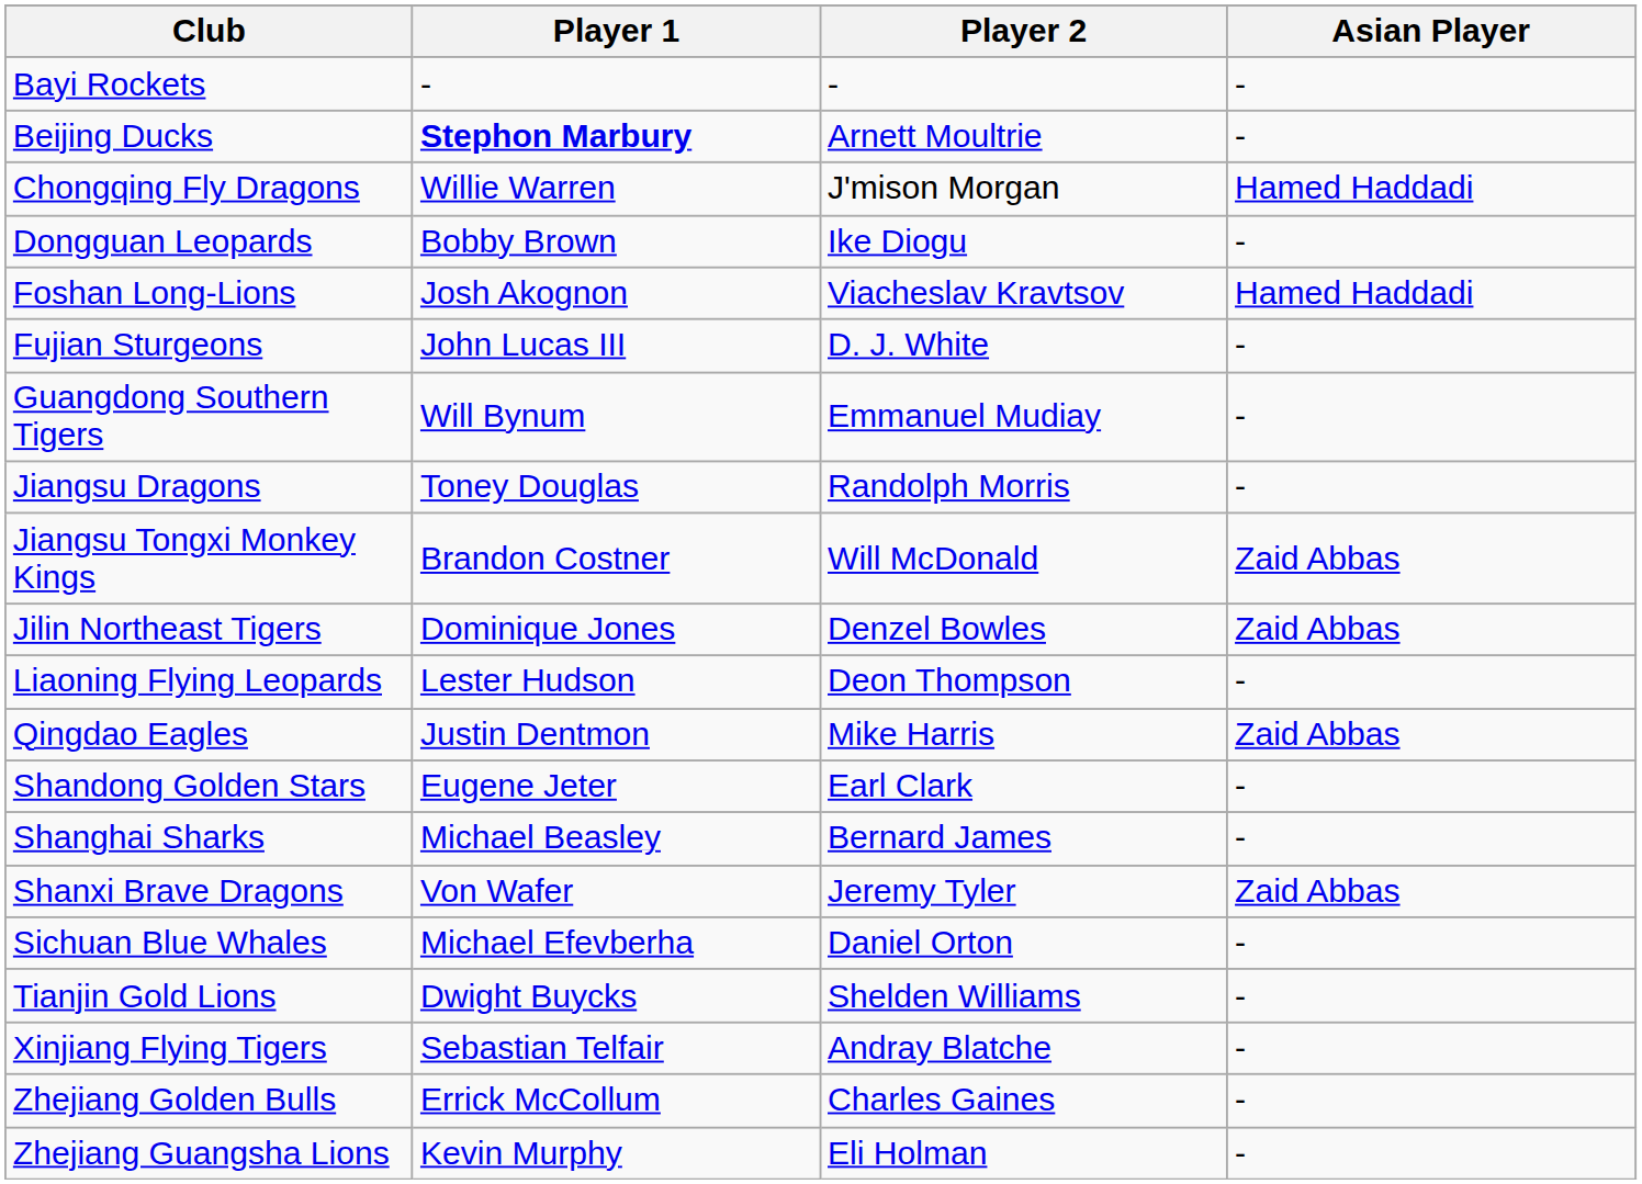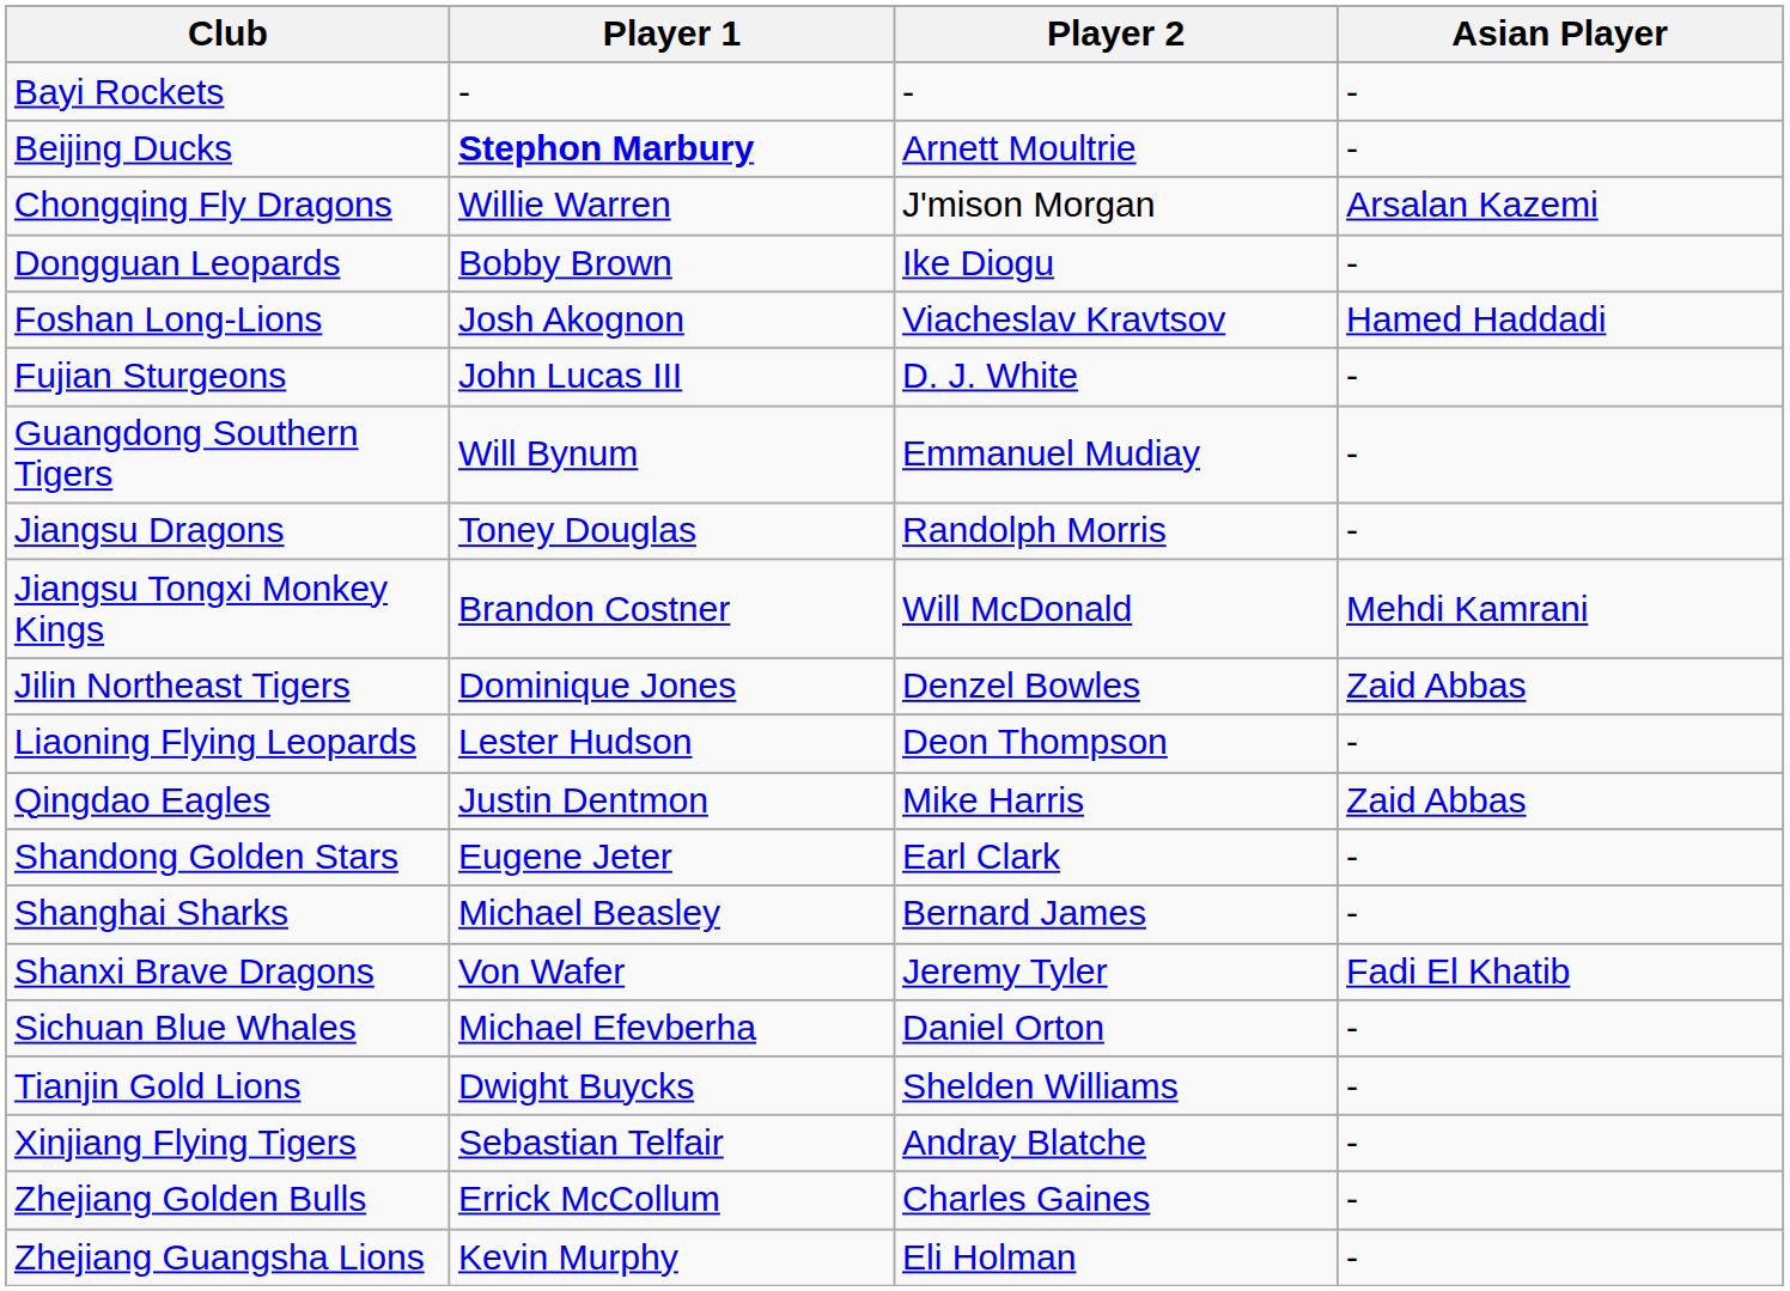Chongqing Fly Dragons | Asian Player: Hamed Haddadi -> Arsalan Kazemi
Jiangsu Tongxi Monkey Kings | Asian Player: Zaid Abbas -> Mehdi Kamrani
Shanxi Brave Dragons | Asian Player: Zaid Abbas -> Fadi El Khatib
